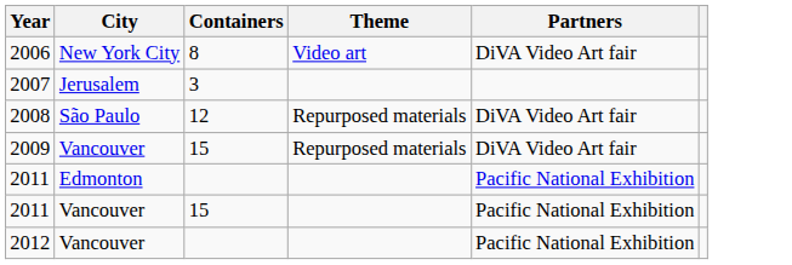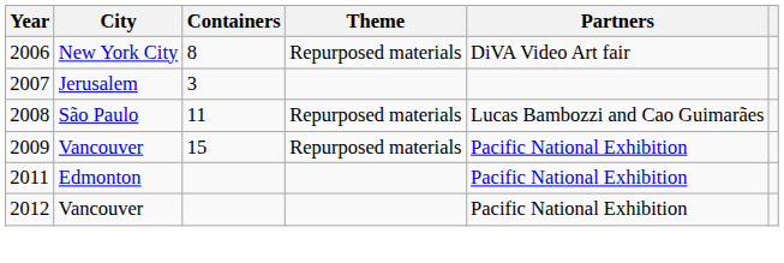2006 | Theme: Video art -> Repurposed materials
2008 | Containers: 12 -> 11
2008 | Partners: DiVA Video Art fair -> Lucas Bambozzi and Cao Guimarães
2009 | Partners: DiVA Video Art fair -> Pacific National Exhibition
- row: 2011 | Vancouver | 15 | Pacific National Exhibition
